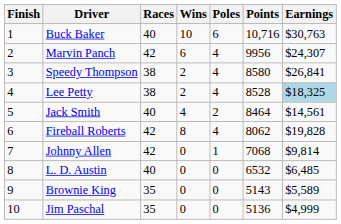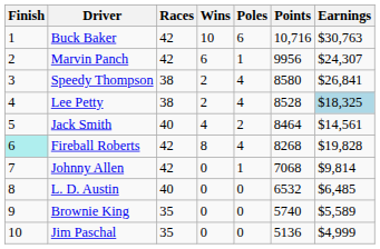Buck Baker | Races: 40 -> 42
Marvin Panch | Poles: 4 -> 1
Fireball Roberts | Finish: no background -> paleturquoise background
Fireball Roberts | Points: 8062 -> 8268
Brownie King | Points: 5143 -> 5740
